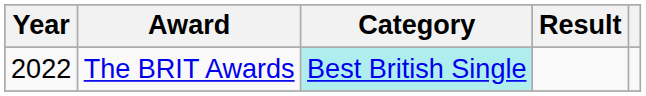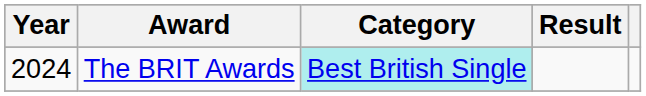The BRIT Awards | Year: 2022 -> 2024
